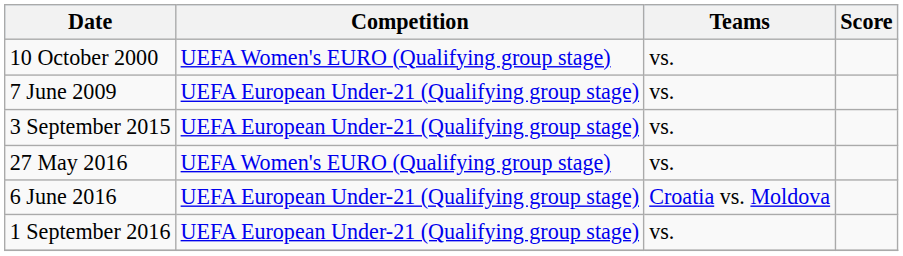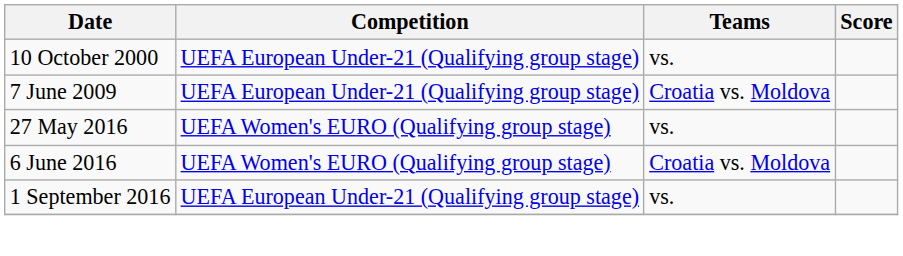10 October 2000 | Competition: UEFA Women's EURO (Qualifying group stage) -> UEFA European Under-21 (Qualifying group stage)
7 June 2009 | Teams: vs. -> Croatia vs. Moldova
- row: 3 September 2015 | UEFA European Under-21 (Qualifying group stage) | vs.
6 June 2016 | Competition: UEFA European Under-21 (Qualifying group stage) -> UEFA Women's EURO (Qualifying group stage)
